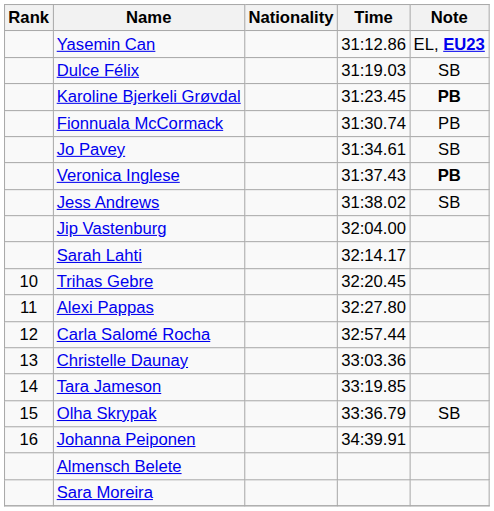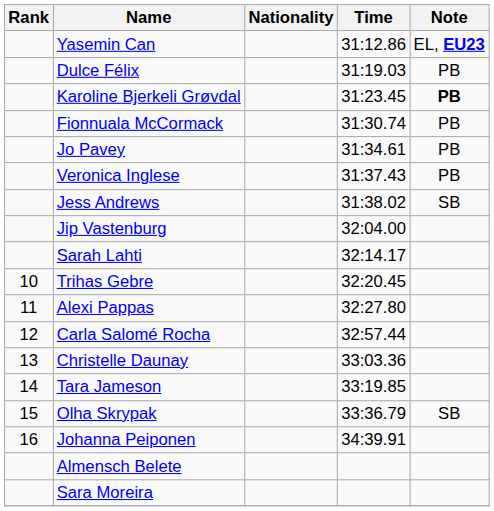Dulce Félix | Note: SB -> PB
Jo Pavey | Note: SB -> PB
Veronica Inglese | Note: bold -> normal
